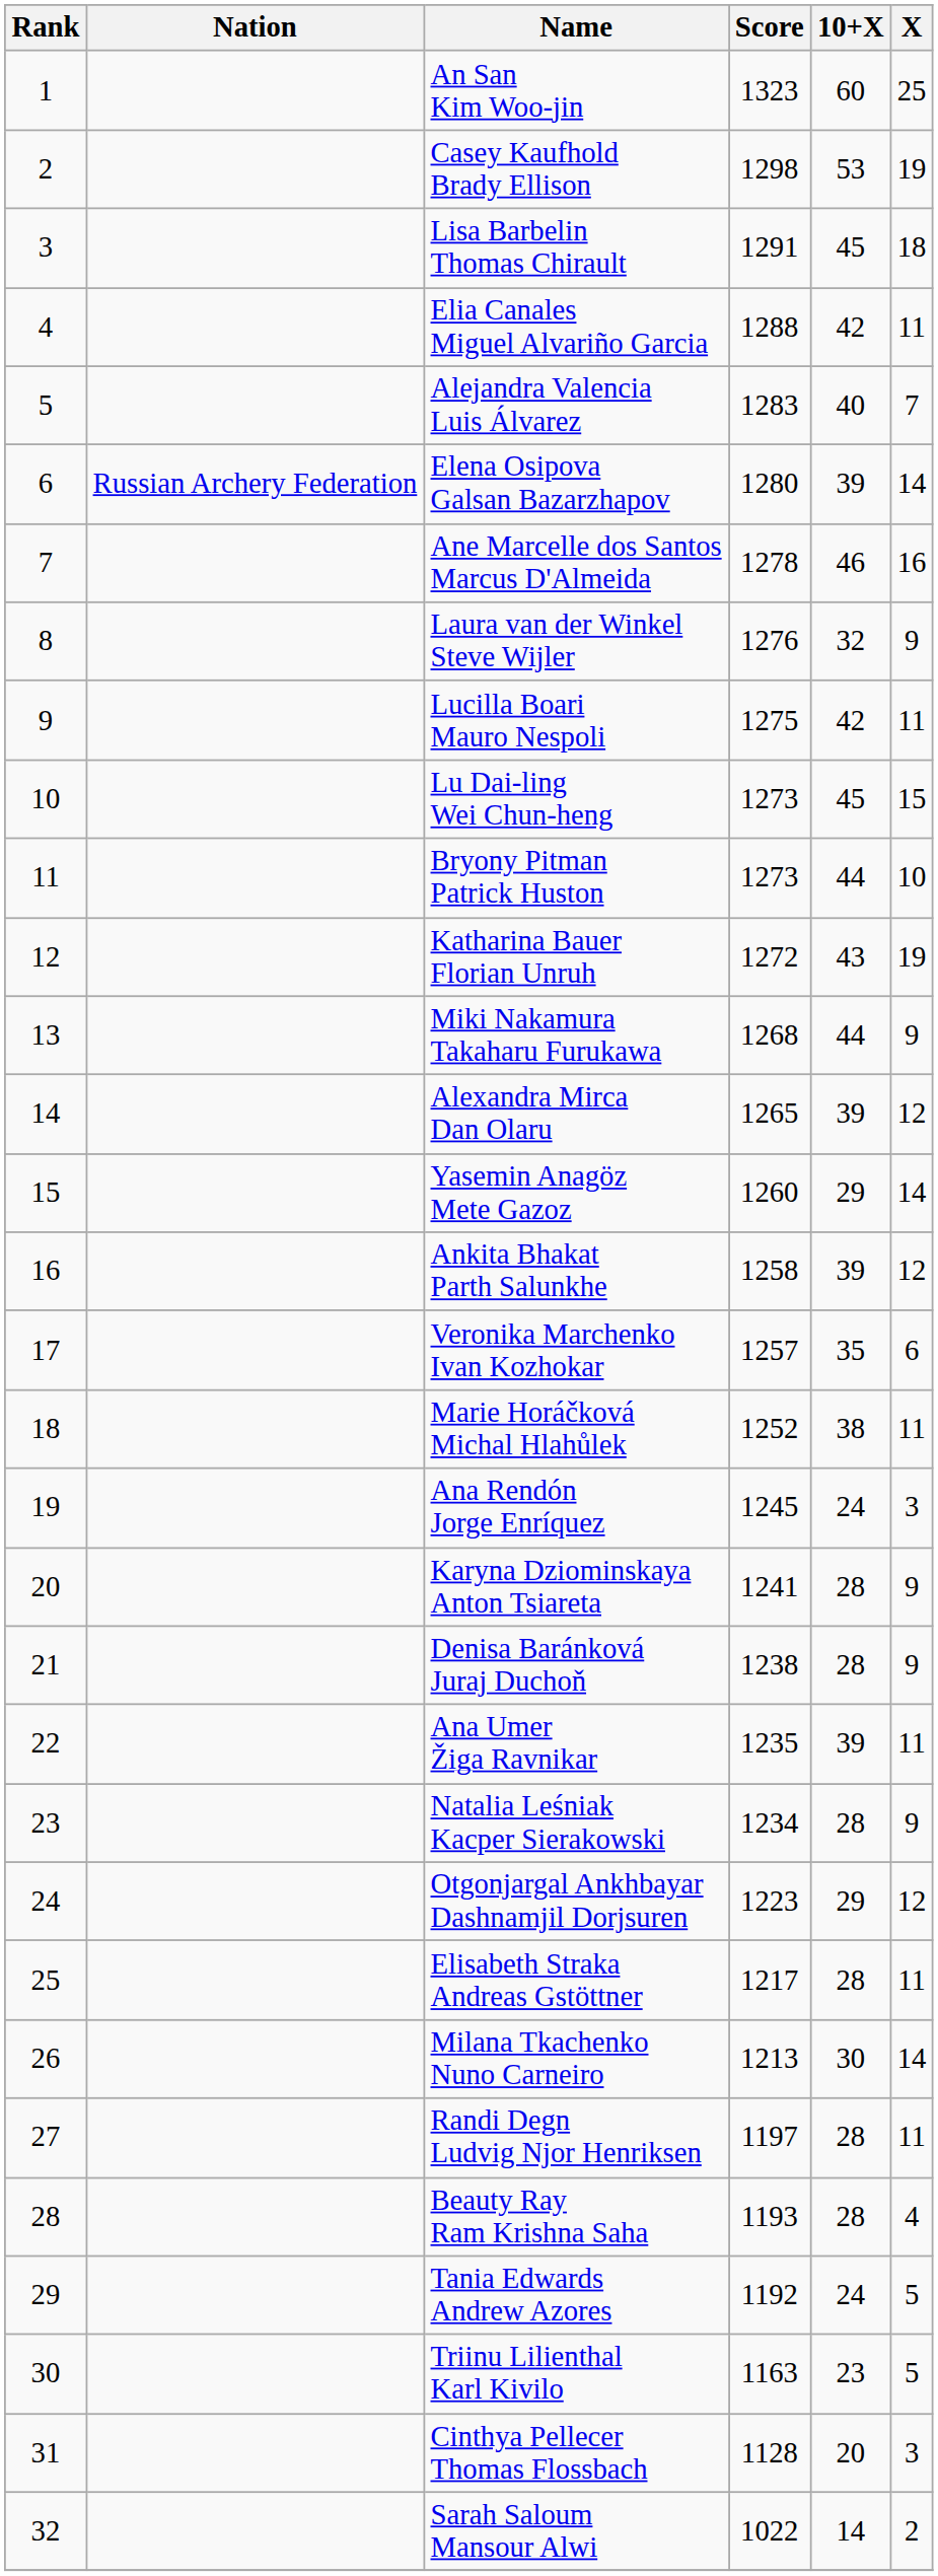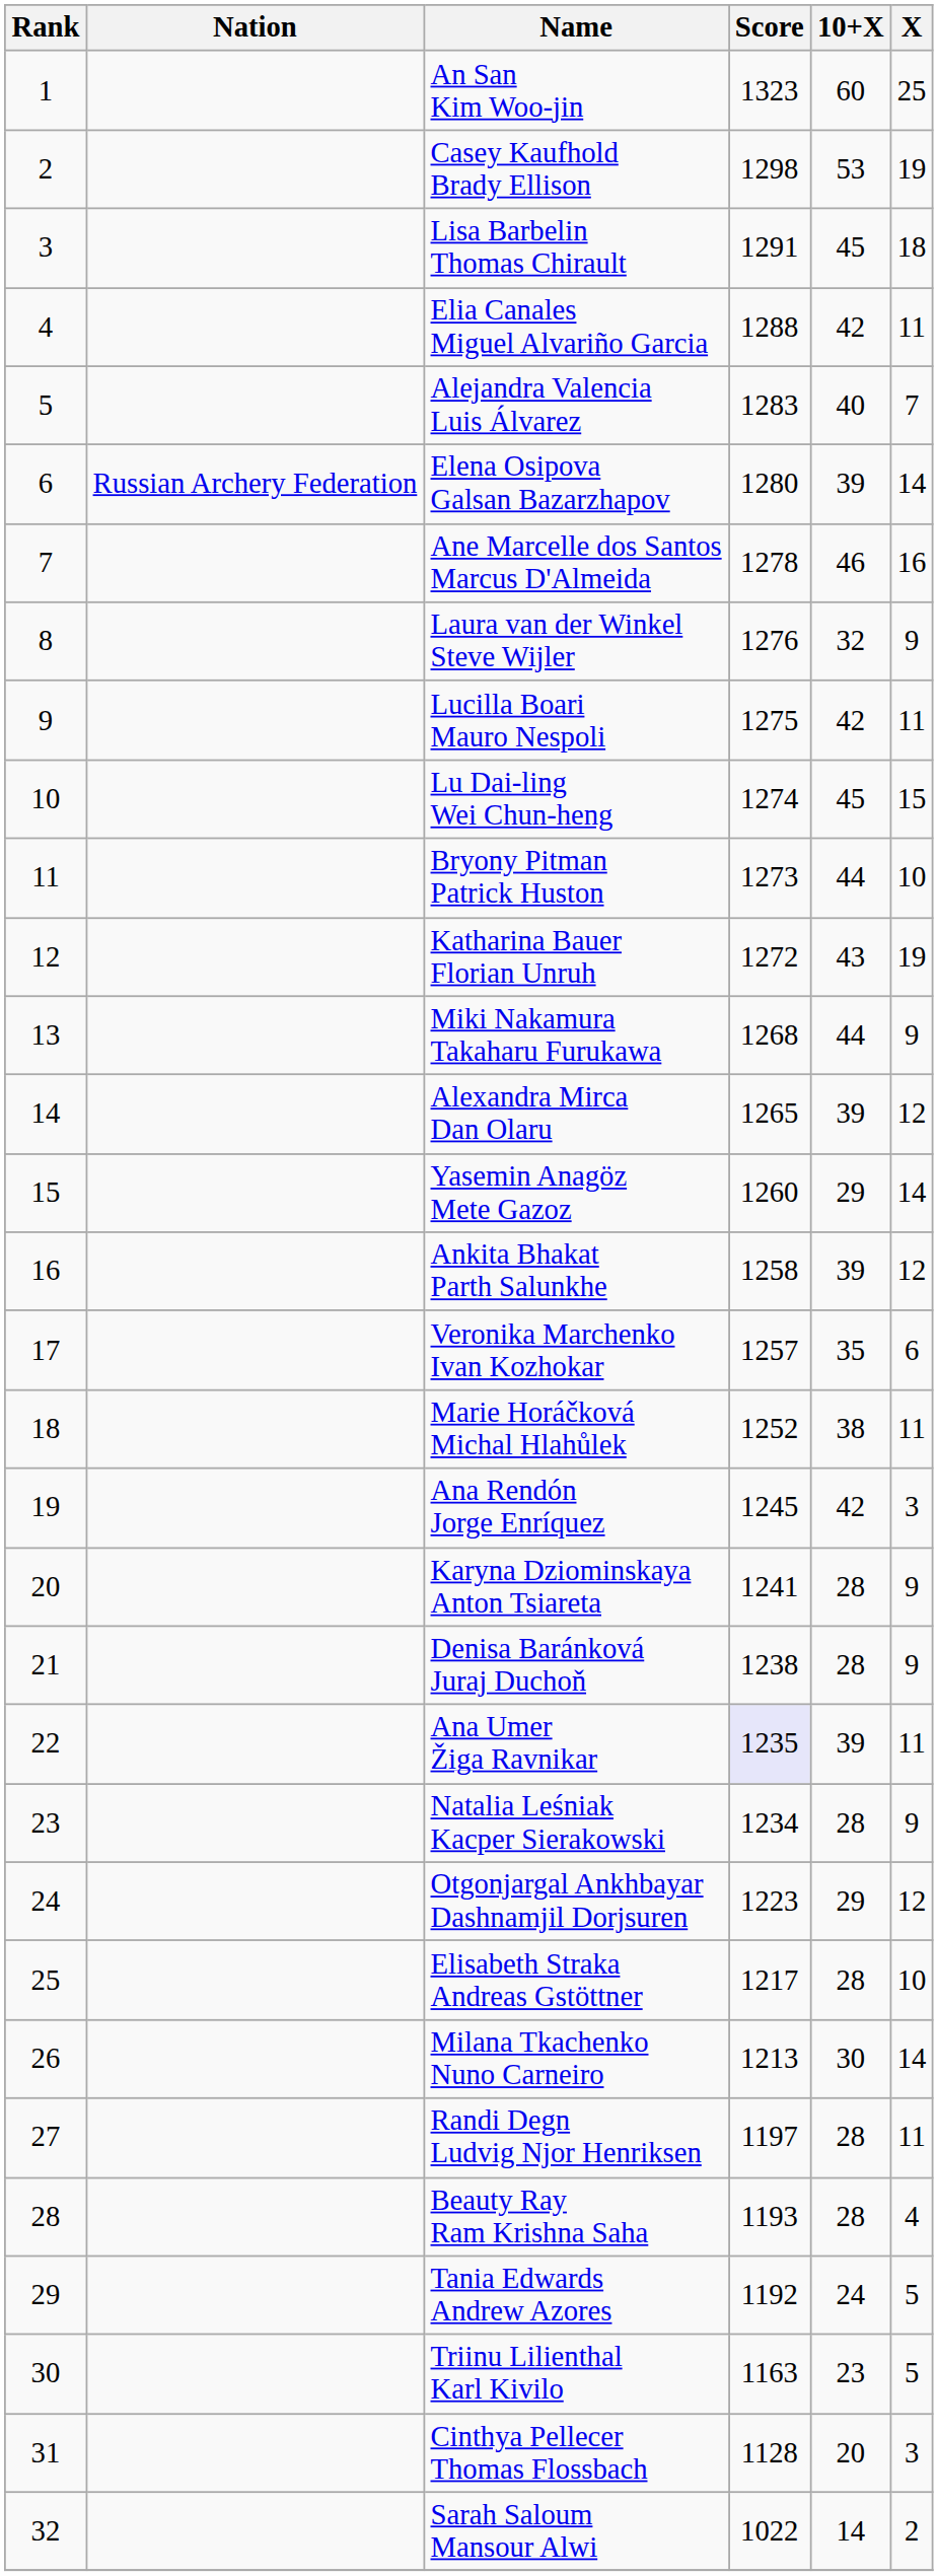Lu Dai-ling Wei Chun-heng | Score: 1273 -> 1274
Ana Rendón Jorge Enríquez | 10+X: 24 -> 42
Ana Umer Žiga Ravnikar | Score: no background -> lavender background
Elisabeth Straka Andreas Gstöttner | X: 11 -> 10
